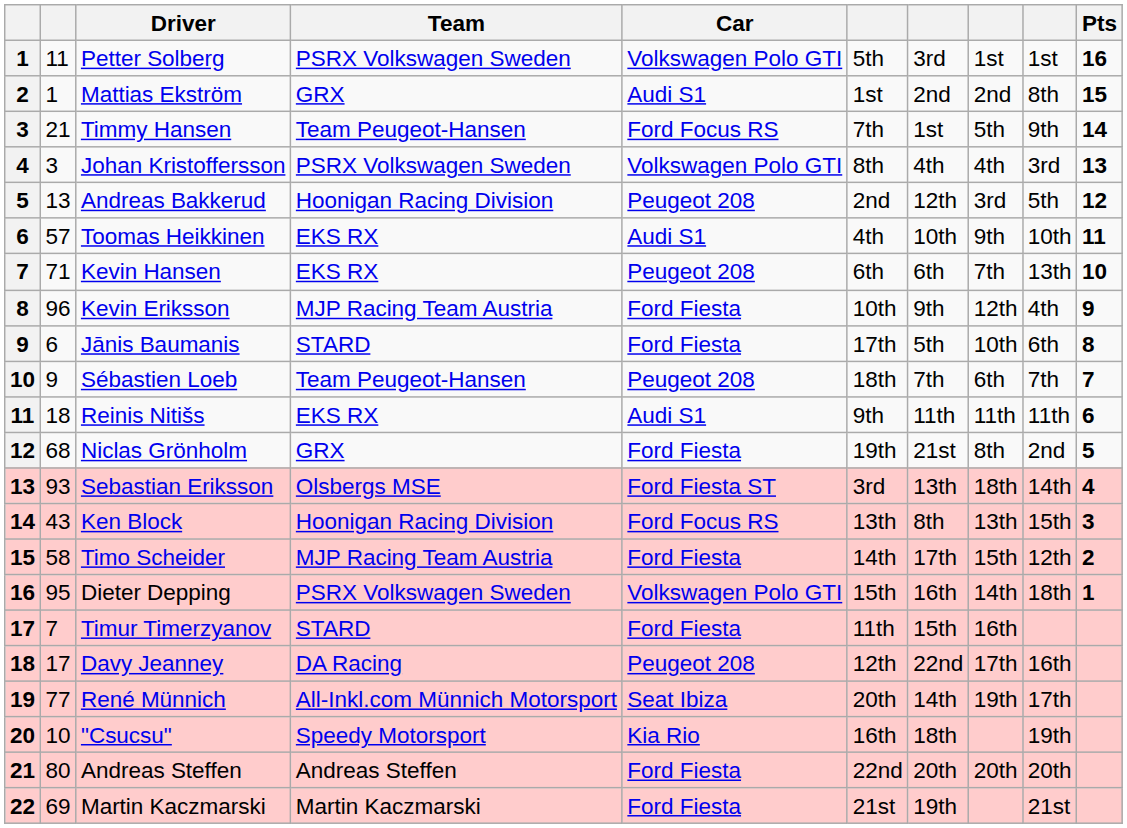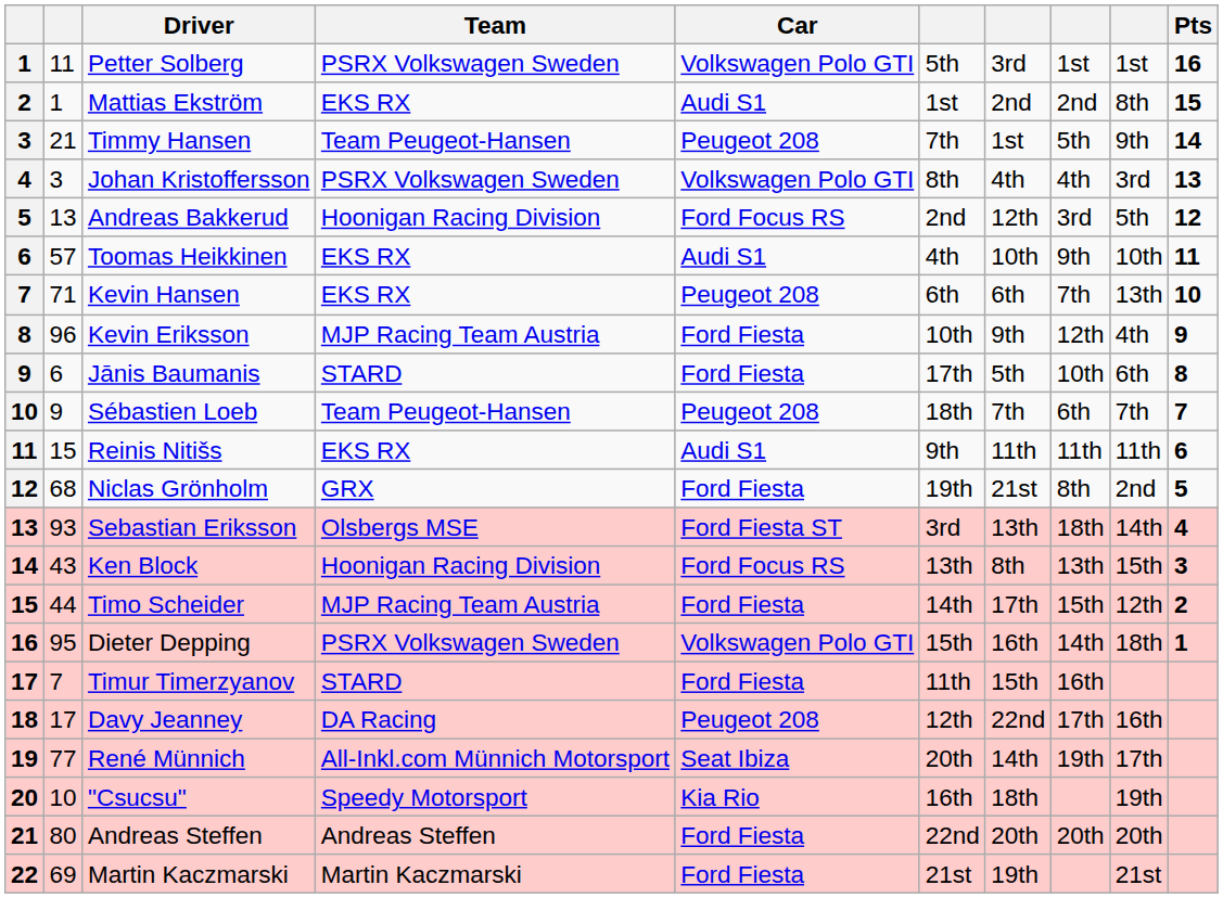Mattias Ekström | Team: GRX -> EKS RX
Timmy Hansen | Car: Ford Focus RS -> Peugeot 208
Andreas Bakkerud | Car: Peugeot 208 -> Ford Focus RS
Reinis Nitišs | column 2: 18 -> 15
Timo Scheider | column 2: 58 -> 44
